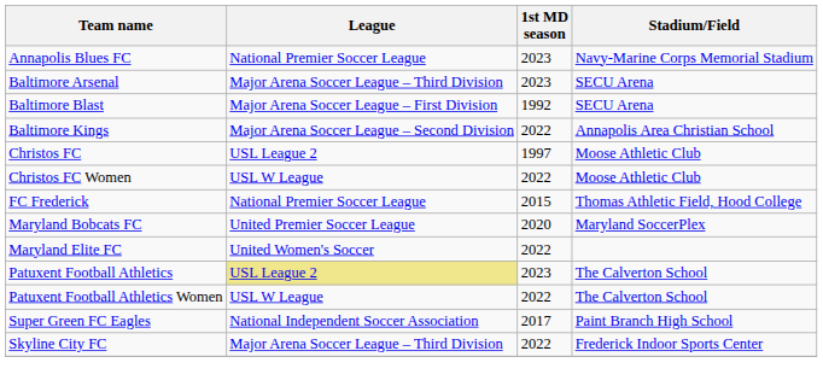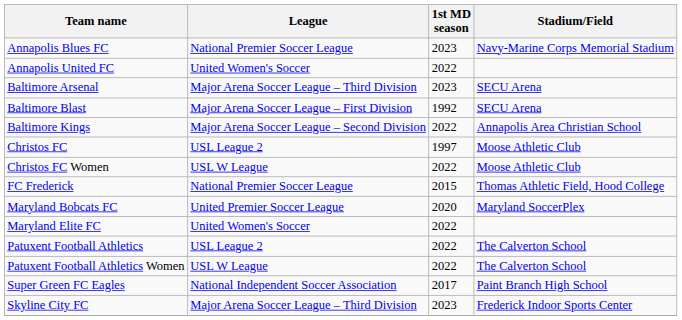+ row: Annapolis United FC | United Women's Soccer | 2022
Patuxent Football Athletics | League: khaki background -> no background
Patuxent Football Athletics | 1st MD season: 2023 -> 2022
Skyline City FC | 1st MD season: 2022 -> 2023
